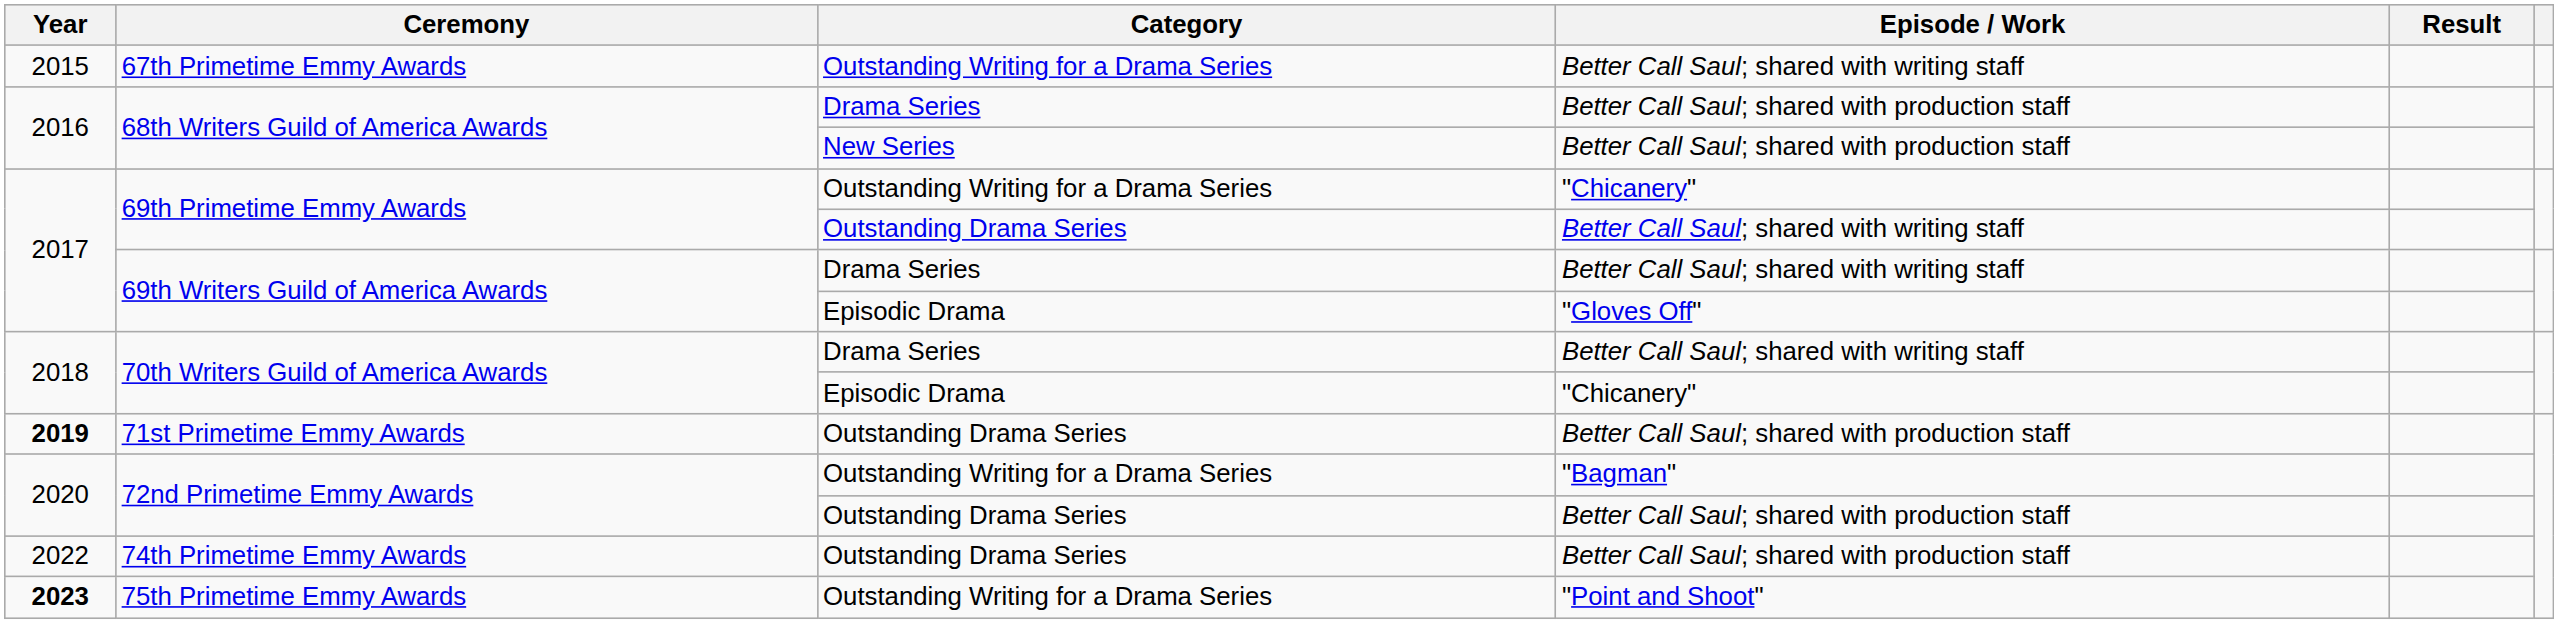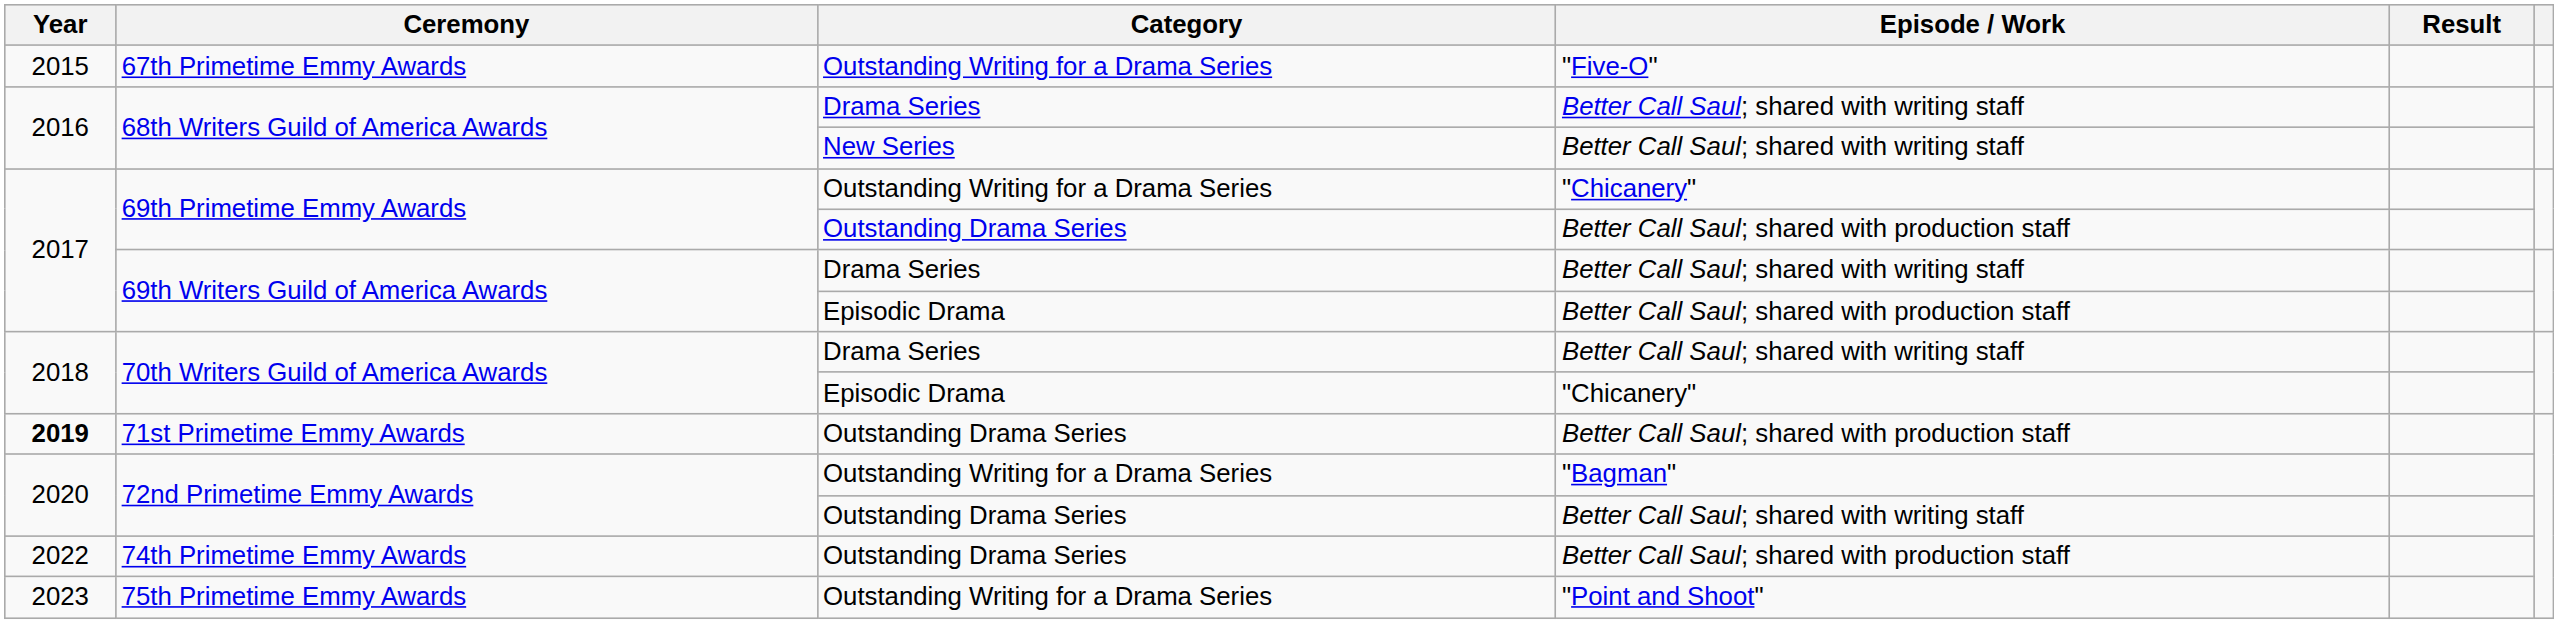67th Primetime Emmy Awards | Episode / Work: Better Call Saul; shared with writing staff -> "Five-O"
68th Writers Guild of America Awards / Drama Series | Episode / Work: Better Call Saul; shared with production staff -> Better Call Saul; shared with writing staff
68th Writers Guild of America Awards / New Series | Episode / Work: Better Call Saul; shared with production staff -> Better Call Saul; shared with writing staff
69th Primetime Emmy Awards / Outstanding Drama Series | Episode / Work: Better Call Saul; shared with writing staff -> Better Call Saul; shared with production staff
69th Writers Guild of America Awards / Episodic Drama | Episode / Work: "Gloves Off" -> Better Call Saul; shared with production staff
72nd Primetime Emmy Awards / Outstanding Drama Series | Episode / Work: Better Call Saul; shared with production staff -> Better Call Saul; shared with writing staff
75th Primetime Emmy Awards | Year: bold -> normal
